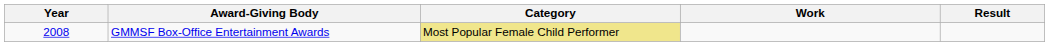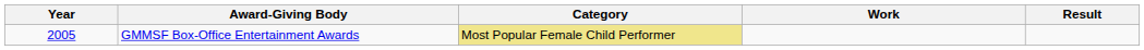GMMSF Box-Office Entertainment Awards | Year: 2008 -> 2005
